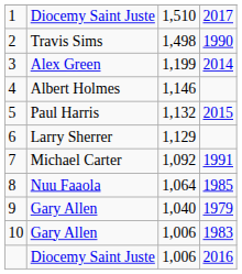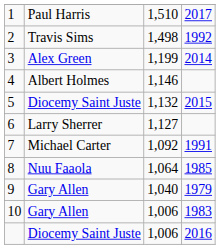1 | column 2: Diocemy Saint Juste -> Paul Harris
2 | column 4: 1990 -> 1992
5 | column 2: Paul Harris -> Diocemy Saint Juste
6 | column 3: 1,129 -> 1,127
